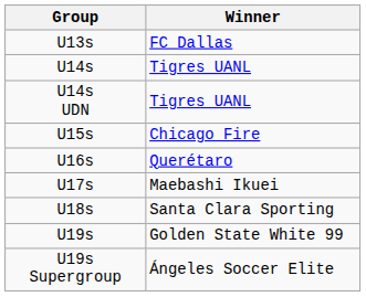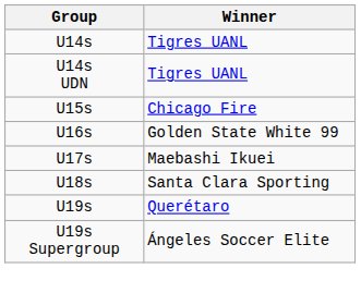- row: U13s | FC Dallas
U16s | Winner: Querétaro -> Golden State White 99
U19s | Winner: Golden State White 99 -> Querétaro
